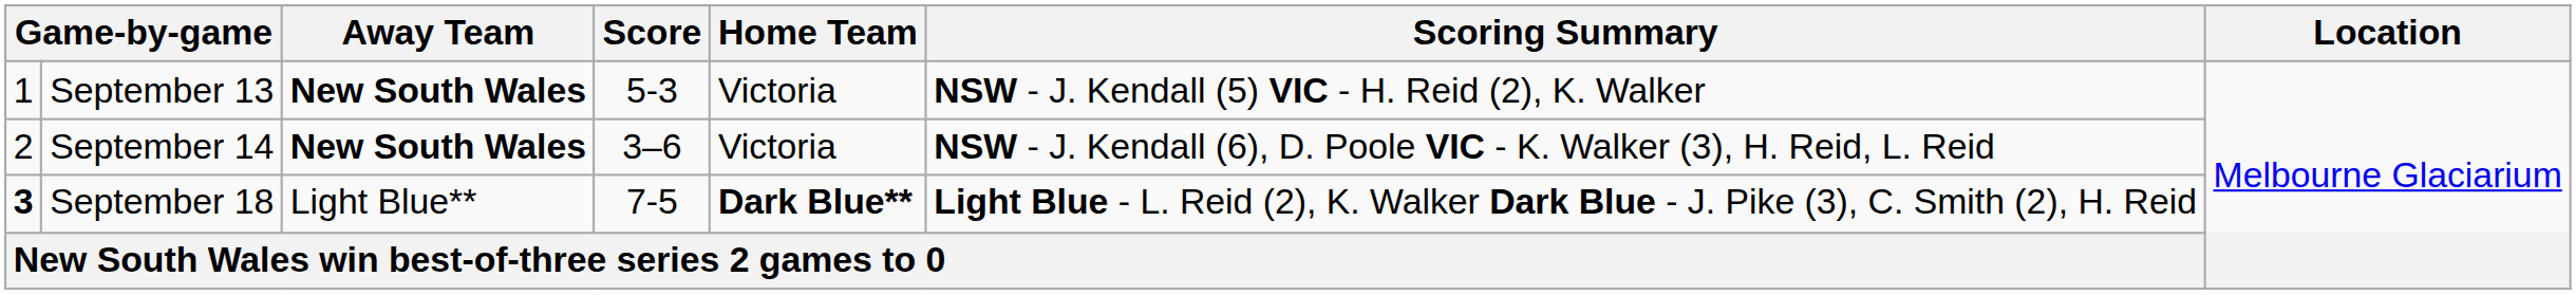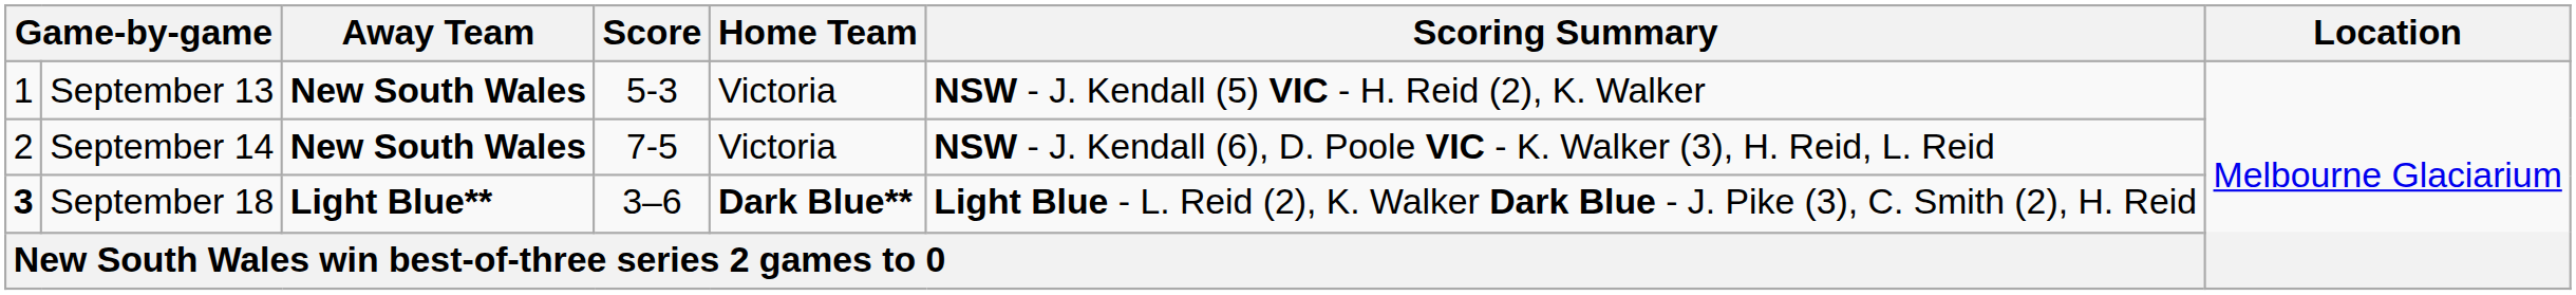September 14 | Score: 3–6 -> 7-5
September 18 | Away Team: normal -> bold
September 18 | Score: 7-5 -> 3–6
